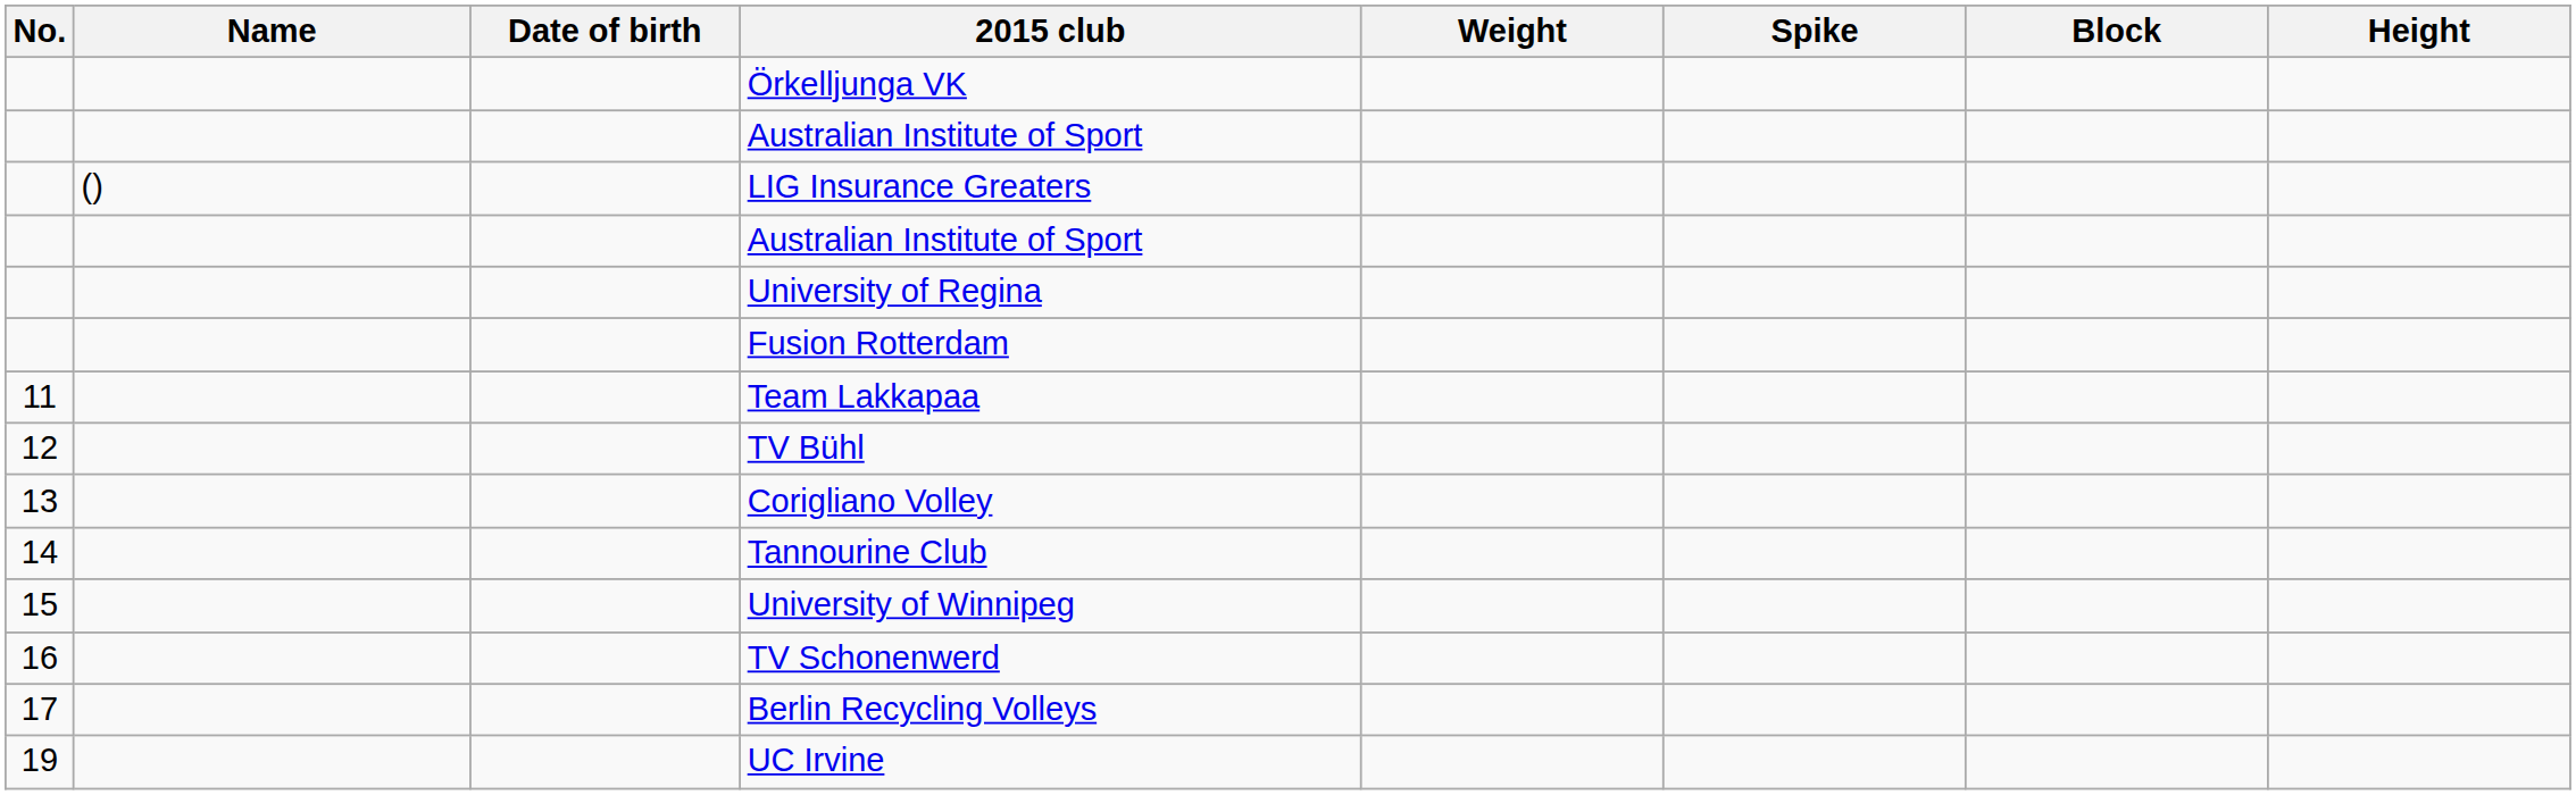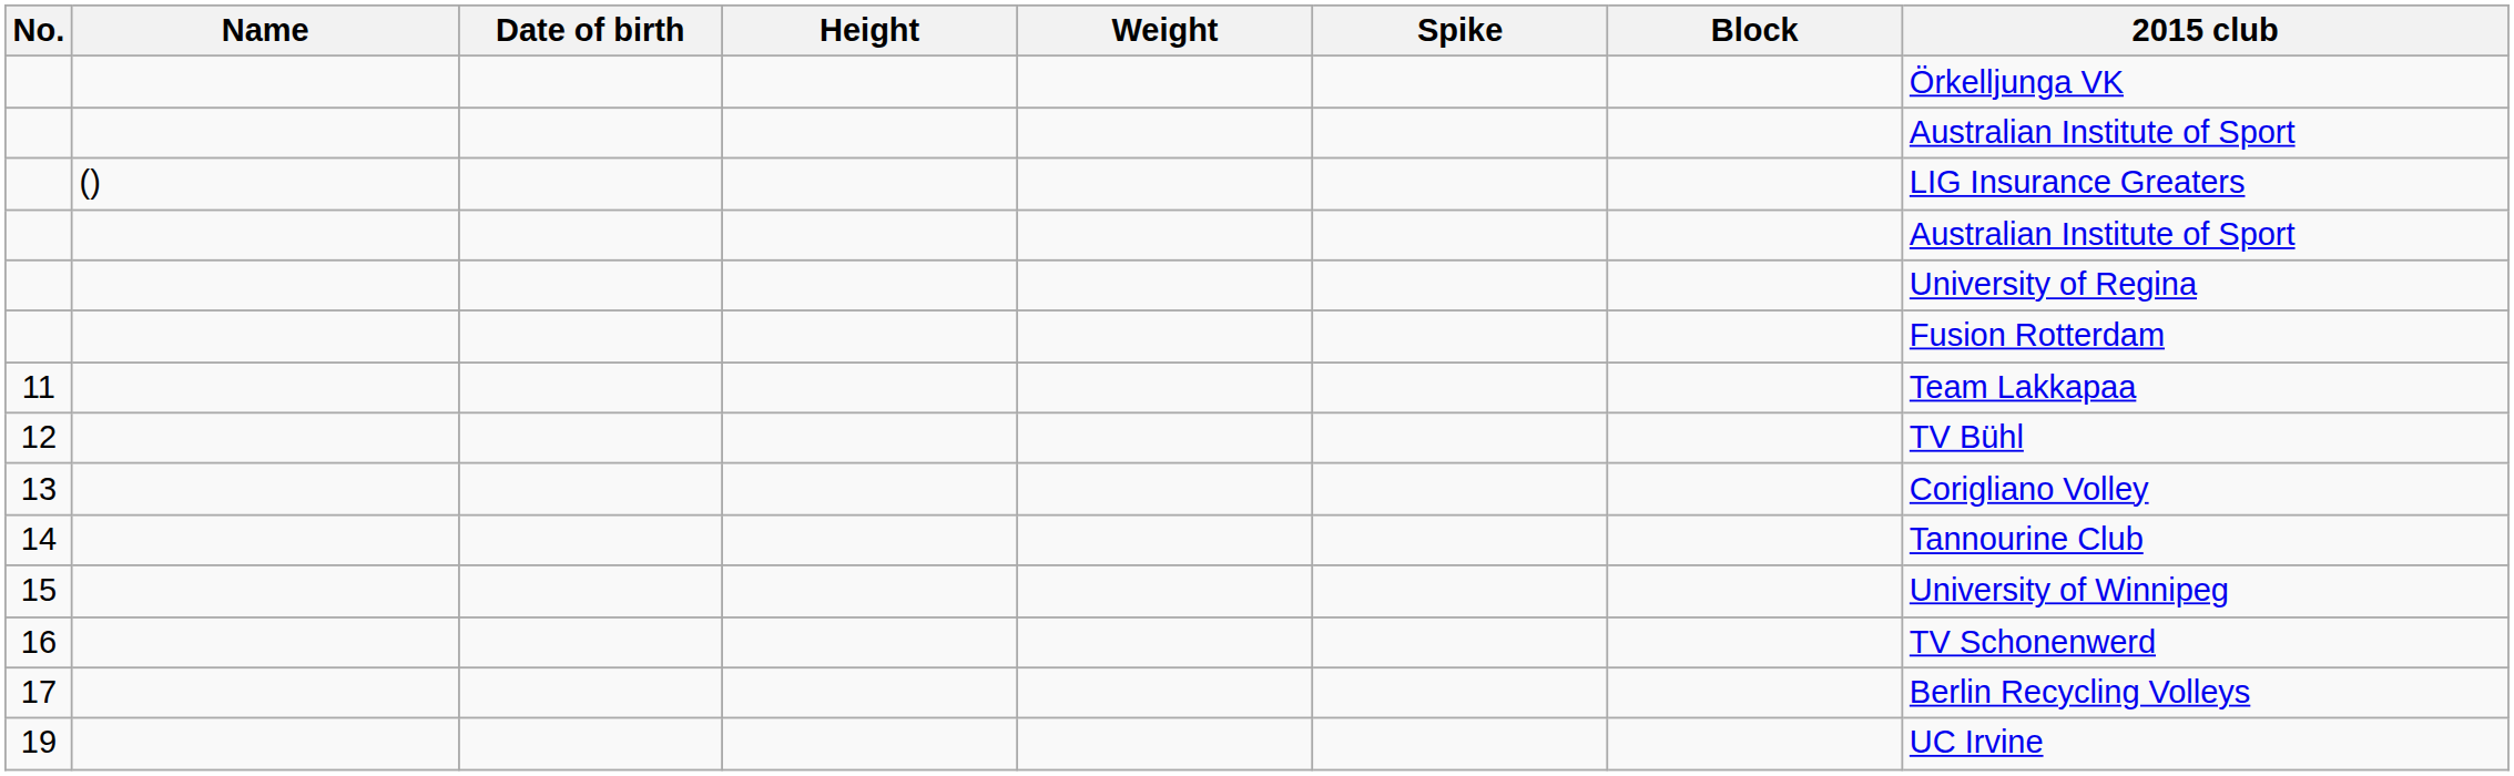columns swapped: Height <-> 2015 club
